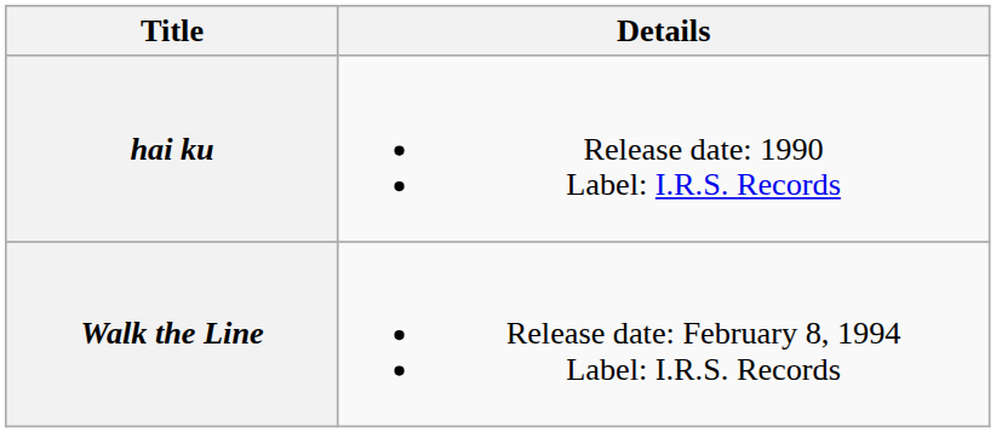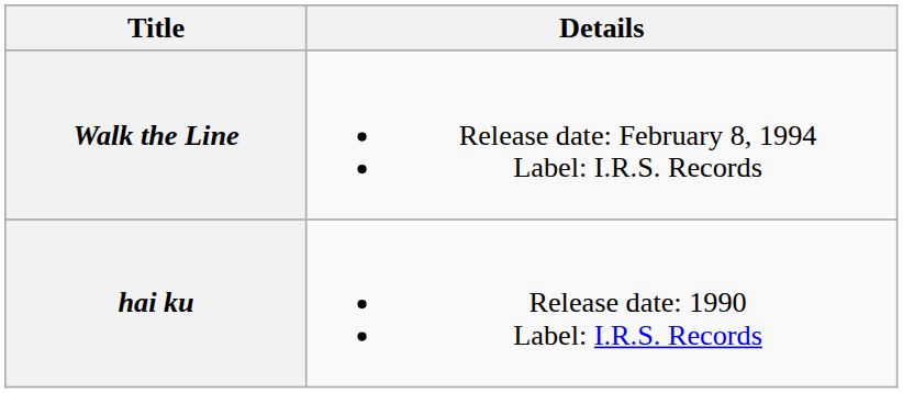rows swapped: hai ku <-> Walk the Line
